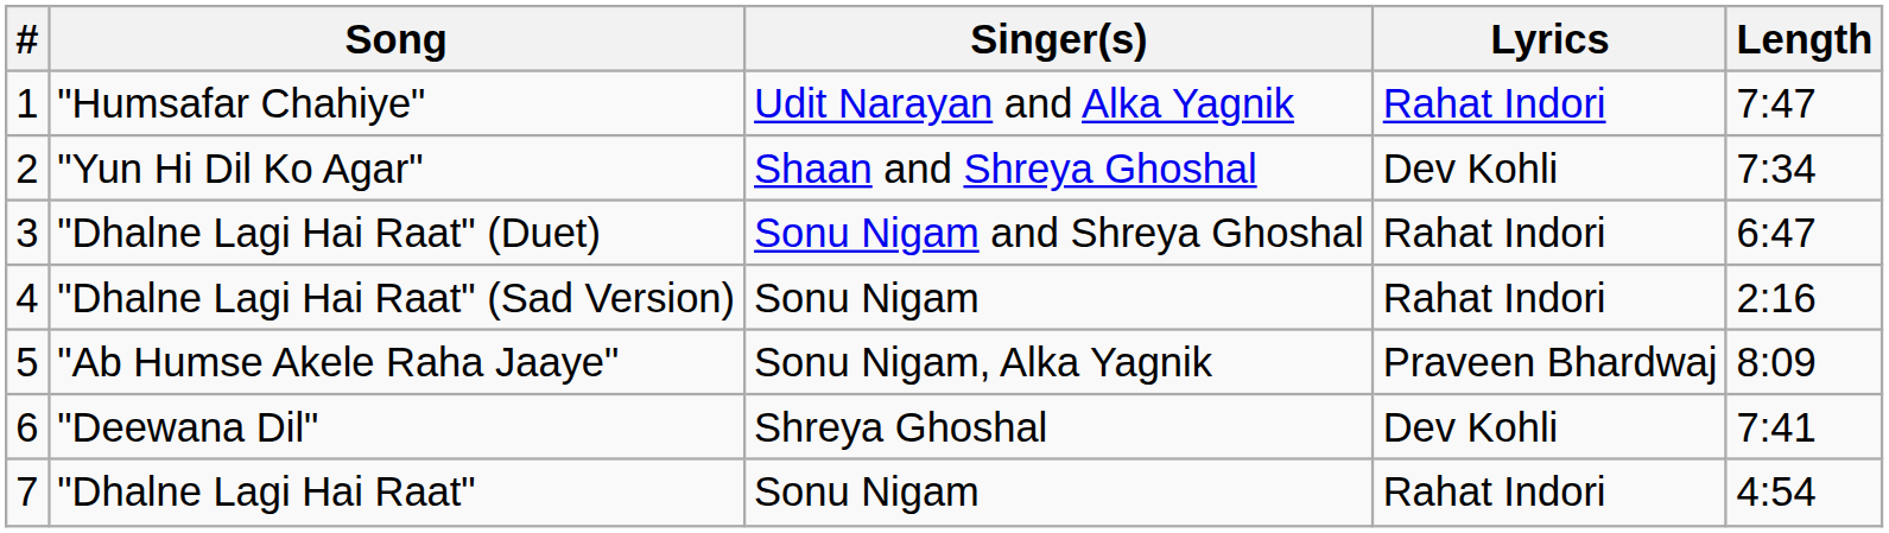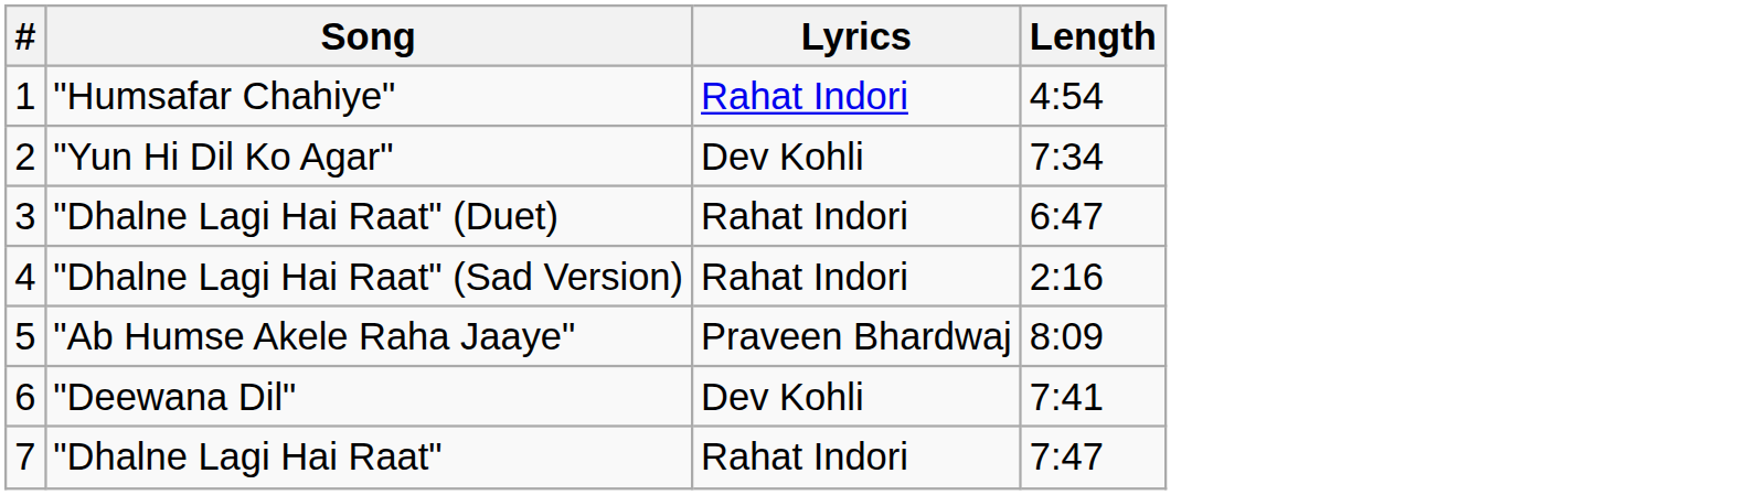- column: Singer(s) | Udit Narayan and Alka Yagnik | Shaan and Shreya Ghoshal | Sonu Nigam and Shreya Ghoshal | Sonu Nigam | Sonu Nigam, Alka Yagnik | Shreya Ghoshal | Sonu Nigam
"Humsafar Chahiye" | Length: 7:47 -> 4:54
"Dhalne Lagi Hai Raat" | Length: 4:54 -> 7:47
